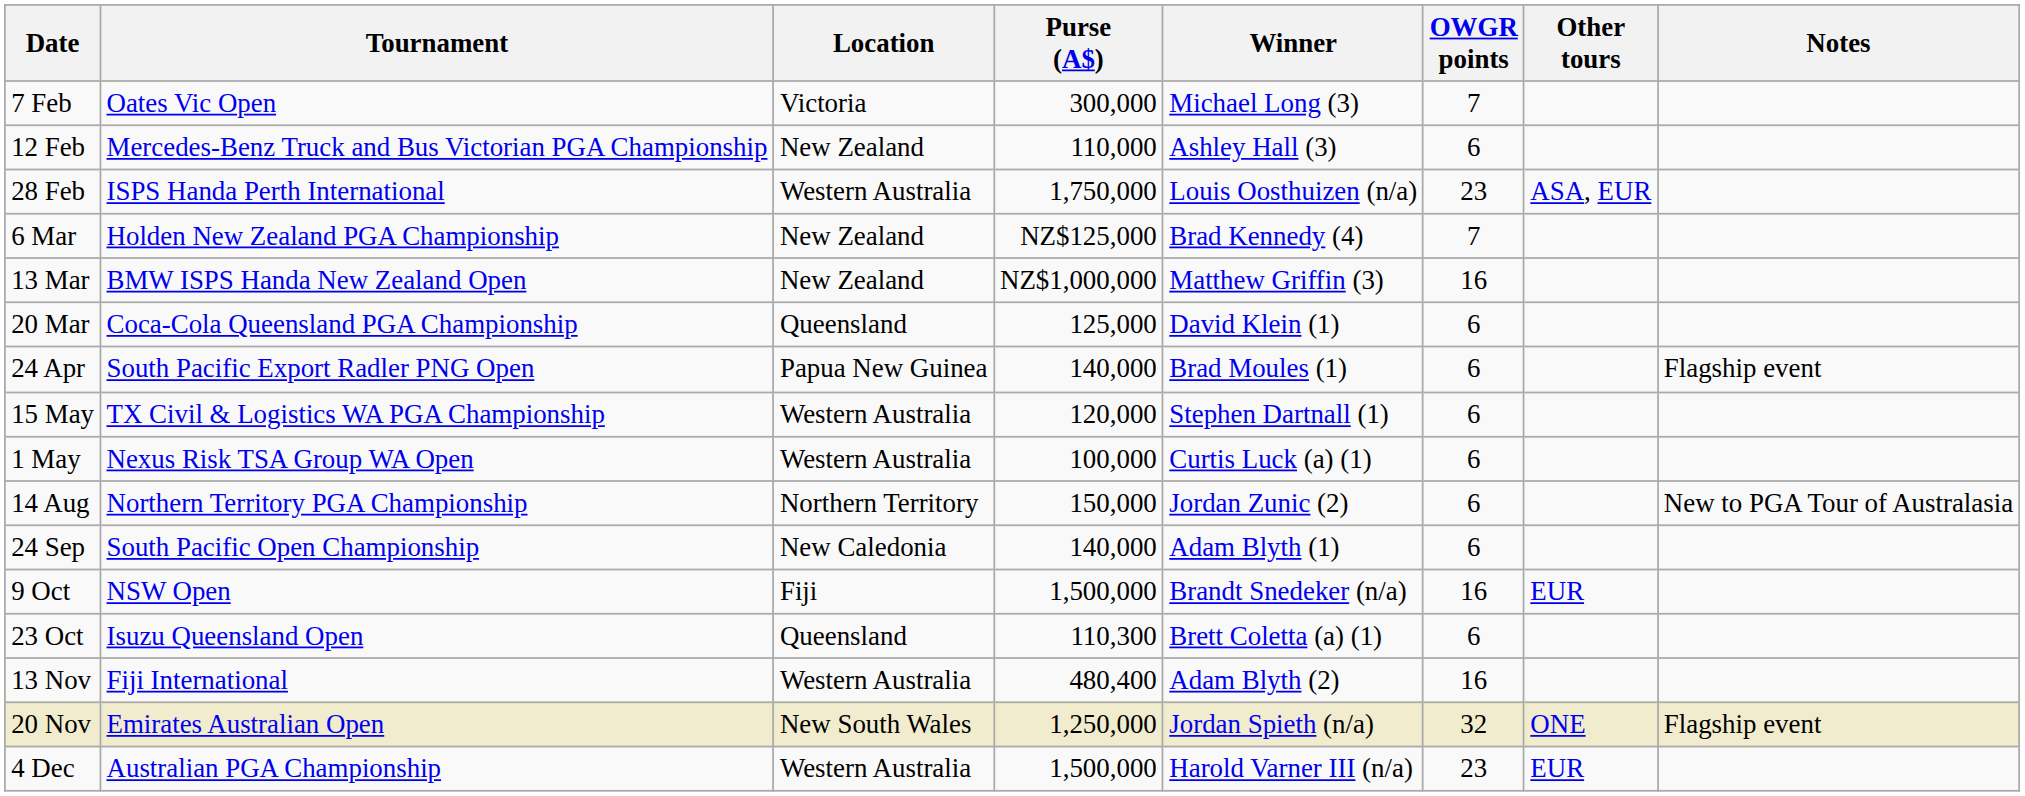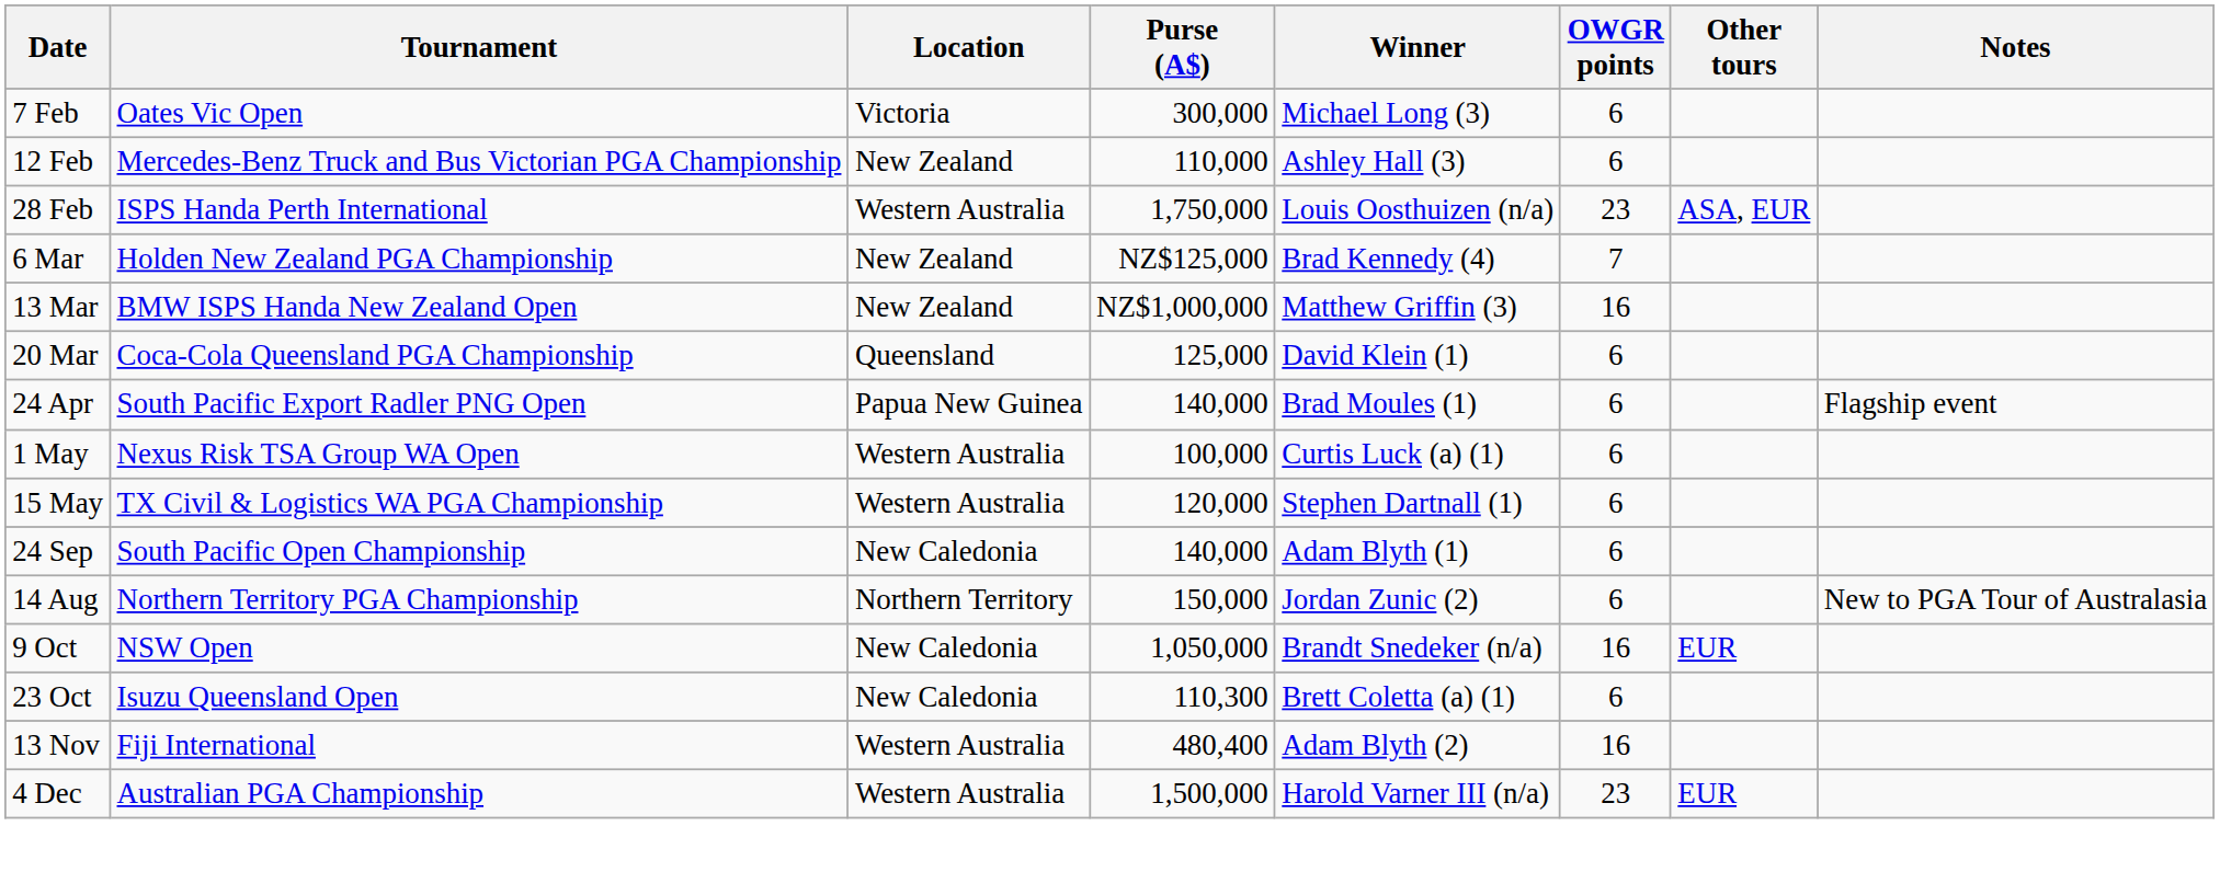7 Feb | OWGR points: 7 -> 6
rows swapped: 1 May <-> 15 May
rows swapped: 14 Aug <-> 24 Sep
9 Oct | Location: Fiji -> New Caledonia
9 Oct | Purse (A$): 1,500,000 -> 1,050,000
23 Oct | Location: Queensland -> New Caledonia
- row: 20 Nov | Emirates Australian Open | New South Wales | 1,250,000 | Jordan Spieth (n/a) | 32 | ONE | Flagship event
